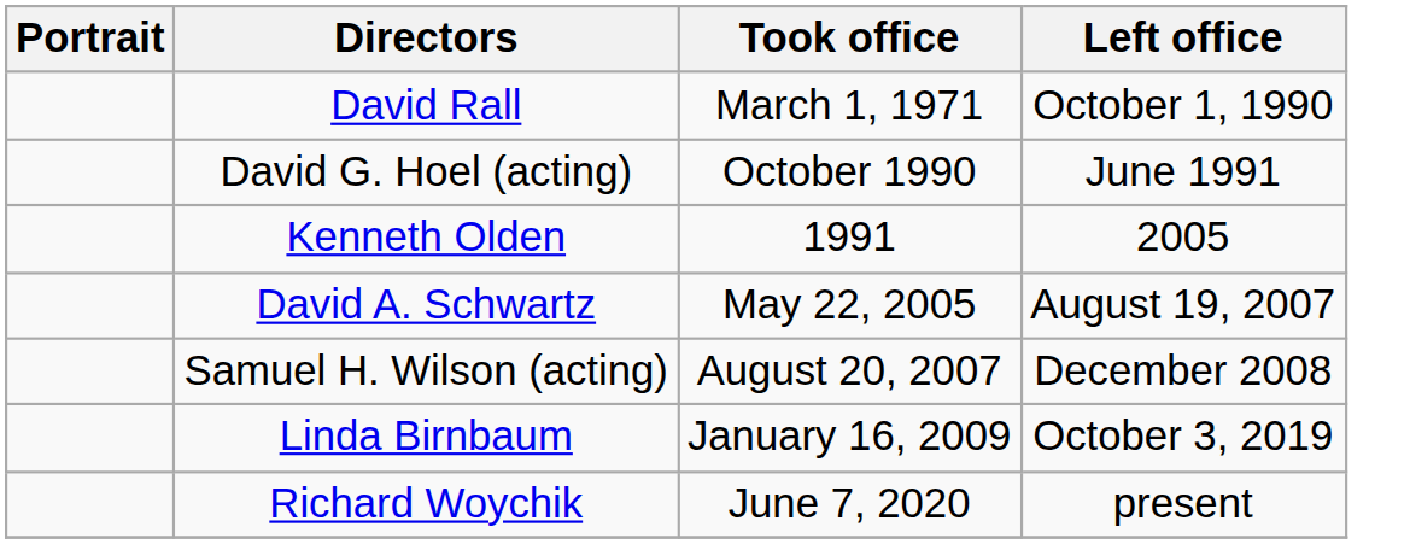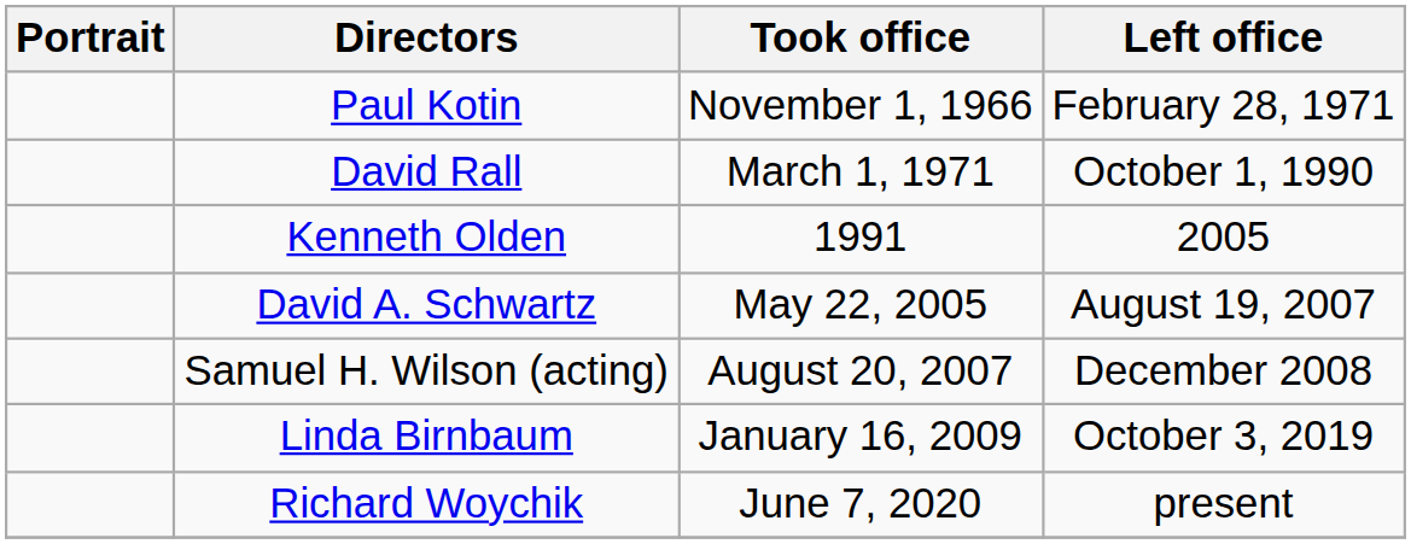+ row: Paul Kotin | November 1, 1966 | February 28, 1971
- row: David G. Hoel (acting) | October 1990 | June 1991
